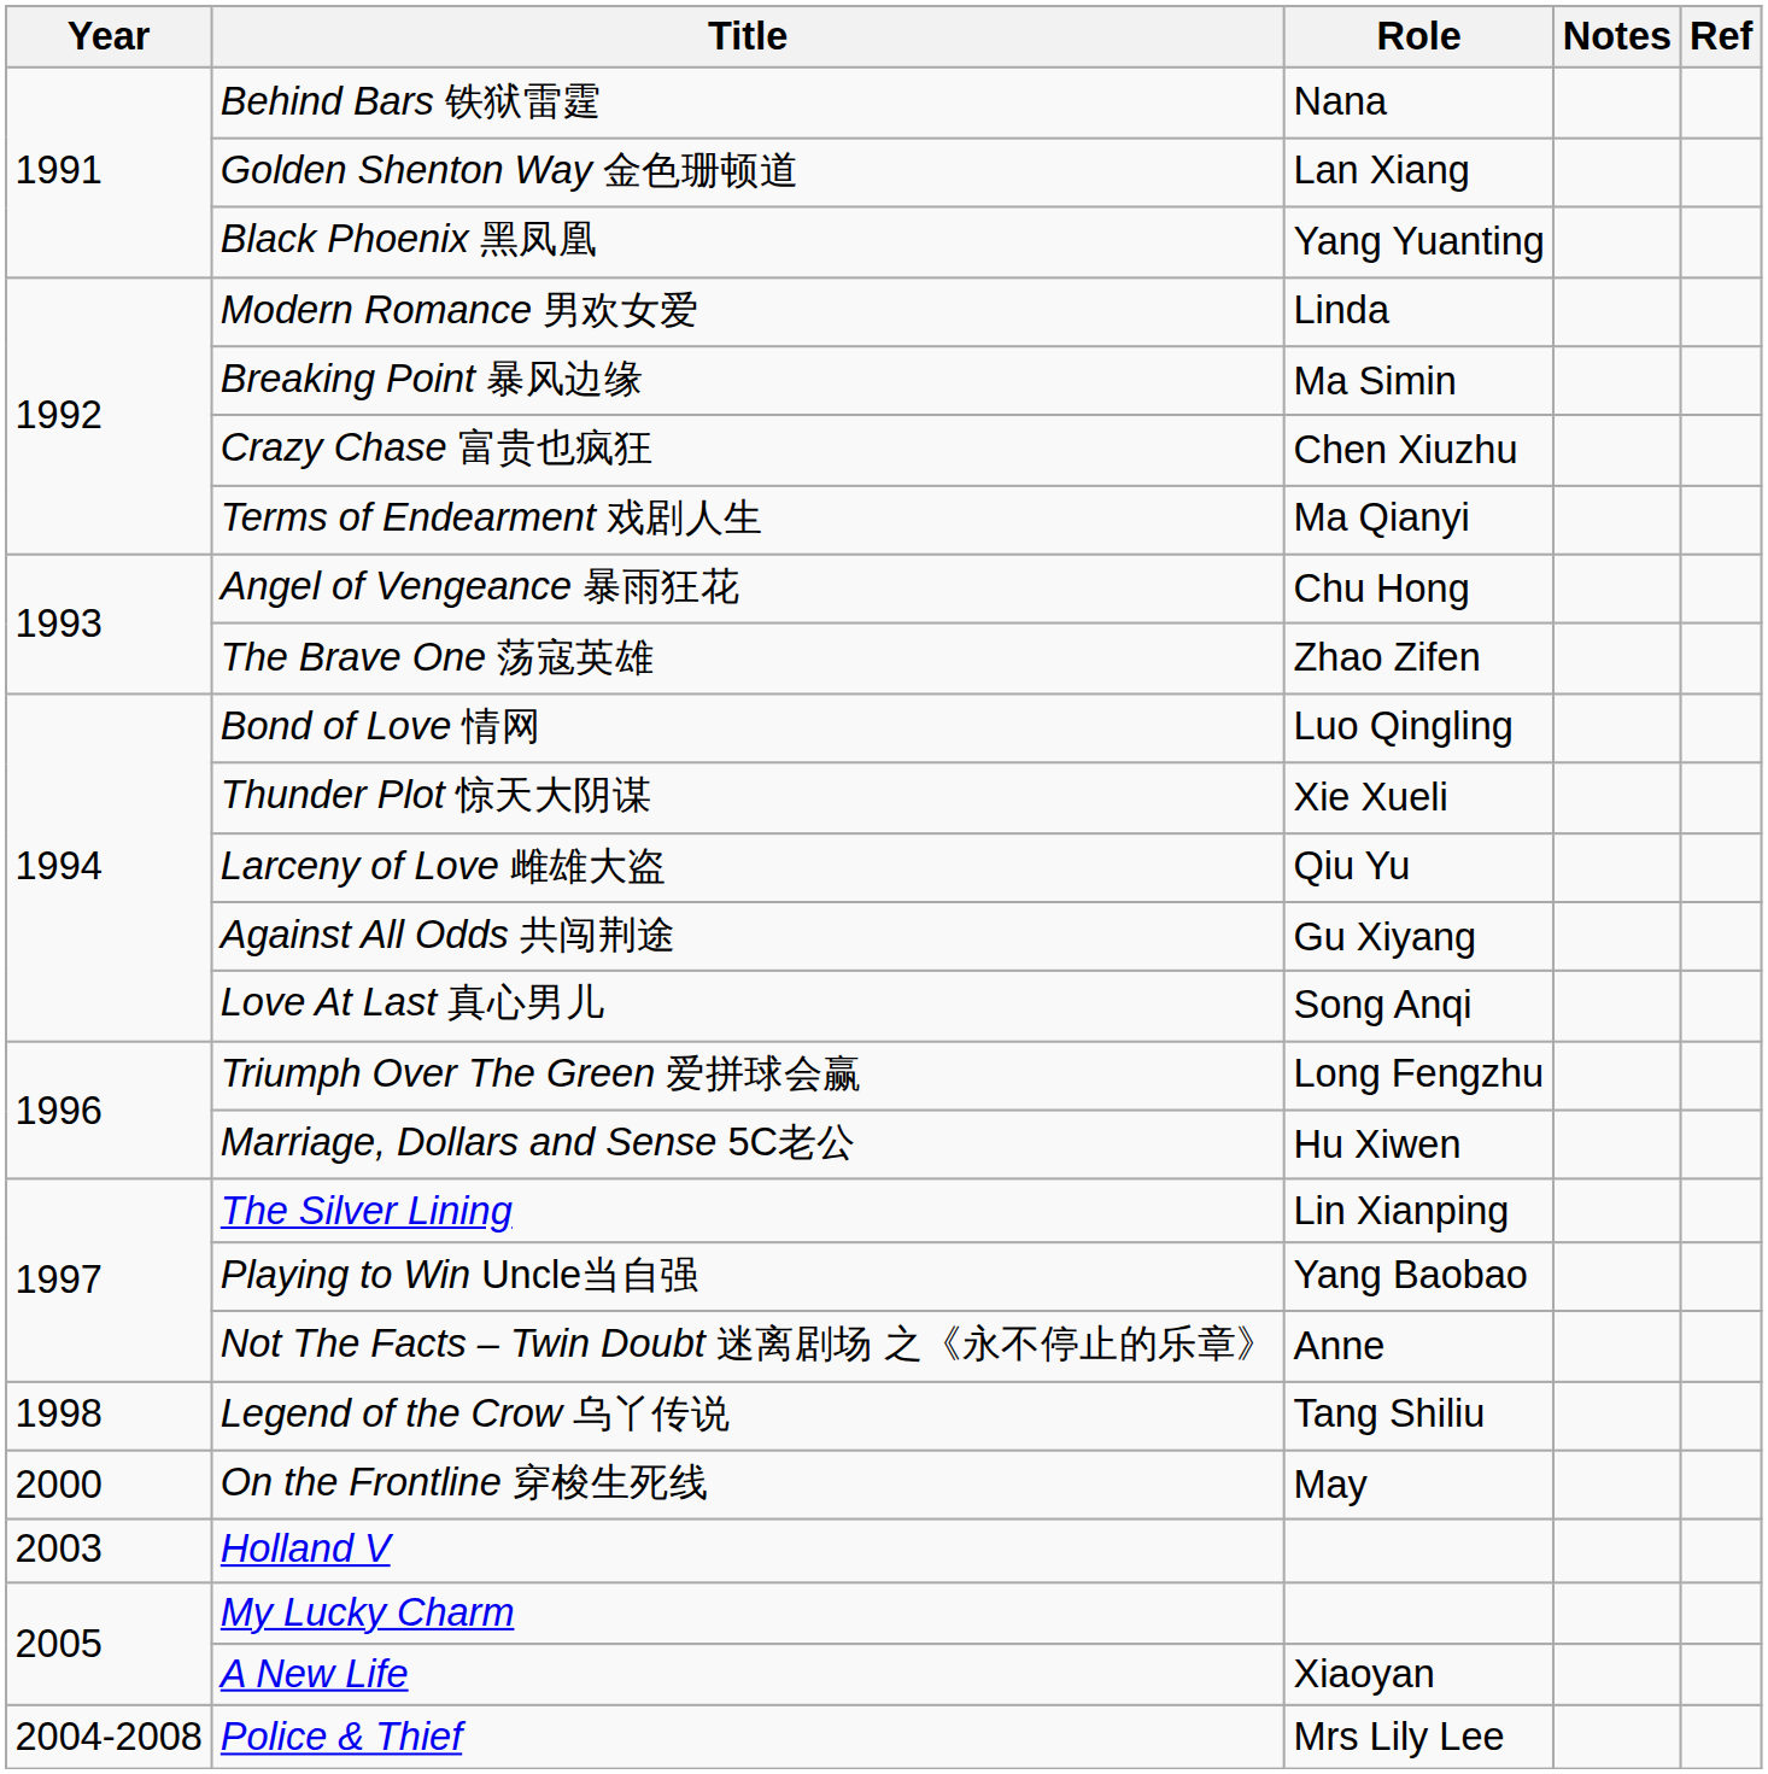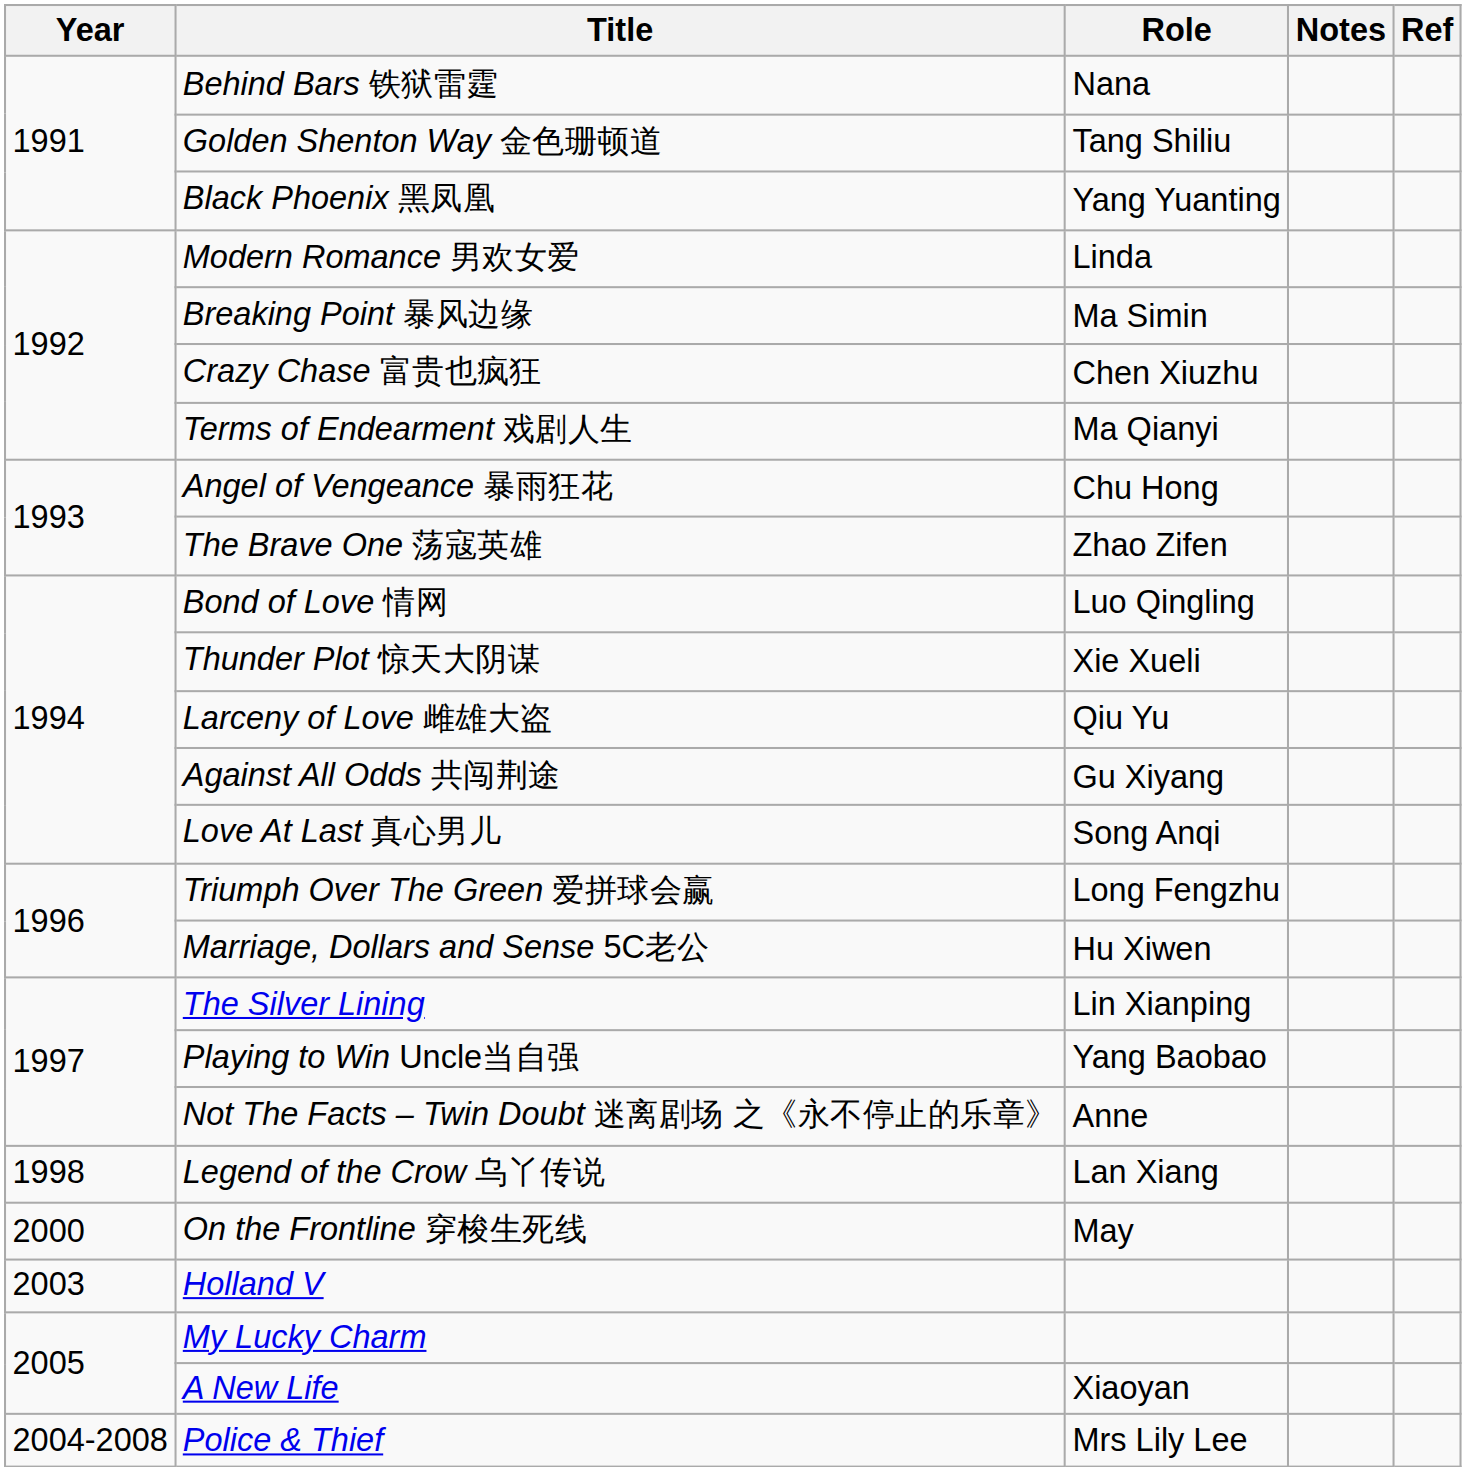Golden Shenton Way 金色珊顿道 | Role: Lan Xiang -> Tang Shiliu
Legend of the Crow 乌丫传说 | Role: Tang Shiliu -> Lan Xiang
